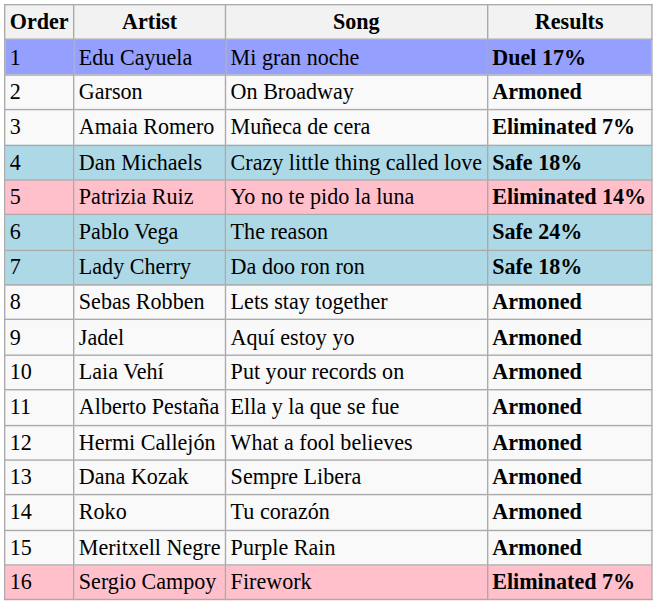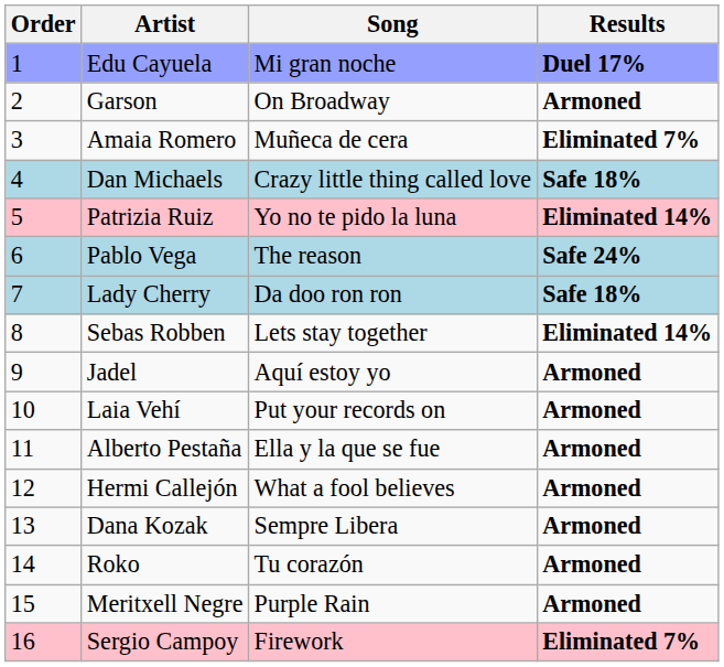Sebas Robben | Results: Armoned -> Eliminated 14%
